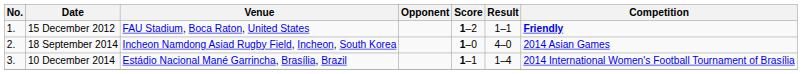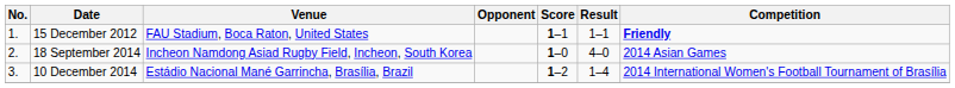15 December 2012 | Score: 1–2 -> 1–1
10 December 2014 | Score: 1–1 -> 1–2
